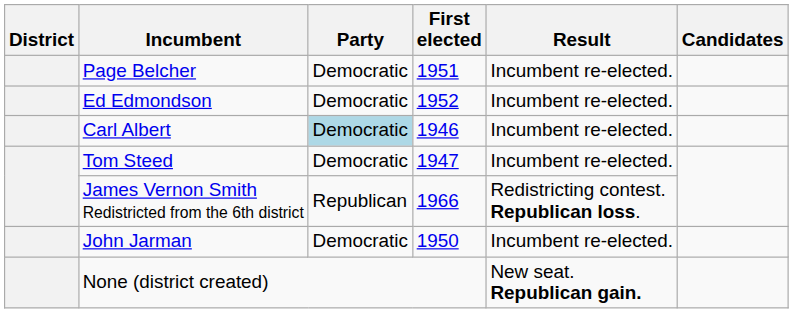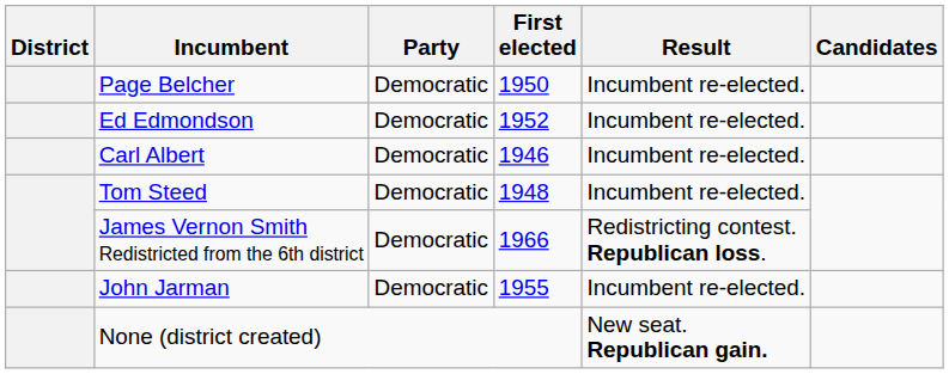Page Belcher | First elected: 1951 -> 1950
Carl Albert | Party: lightblue background -> no background
Tom Steed | First elected: 1947 -> 1948
James Vernon Smith Redistricted from the 6th district | Party: Republican -> Democratic
John Jarman | First elected: 1950 -> 1955
